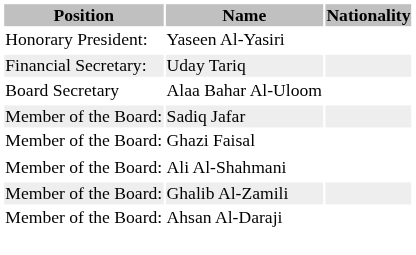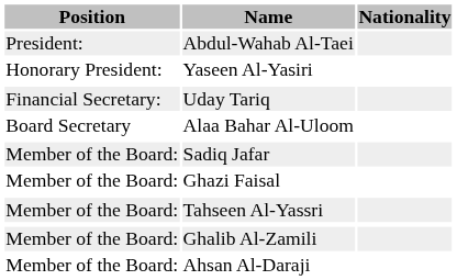+ row: President: | Abdul-Wahab Al-Taei
+ row: Member of the Board: | Tahseen Al-Yassri
- row: Member of the Board: | Ali Al-Shahmani
